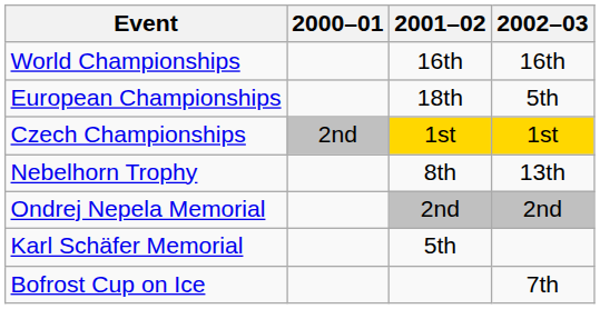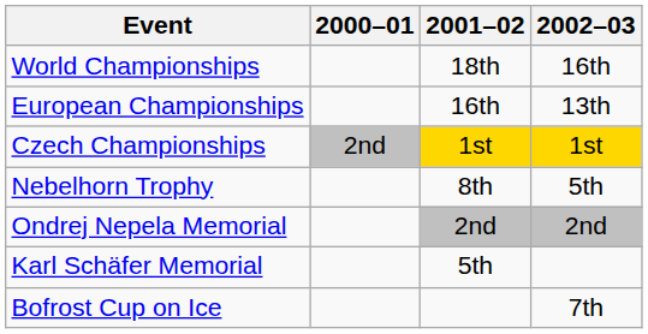World Championships | 2001–02: 16th -> 18th
European Championships | 2001–02: 18th -> 16th
European Championships | 2002–03: 5th -> 13th
Nebelhorn Trophy | 2002–03: 13th -> 5th
